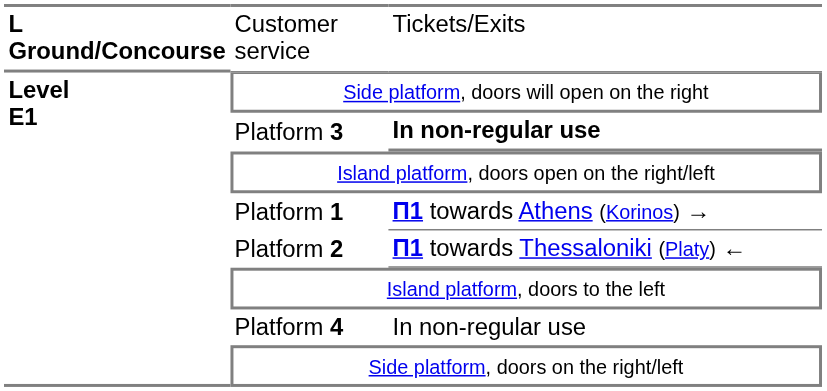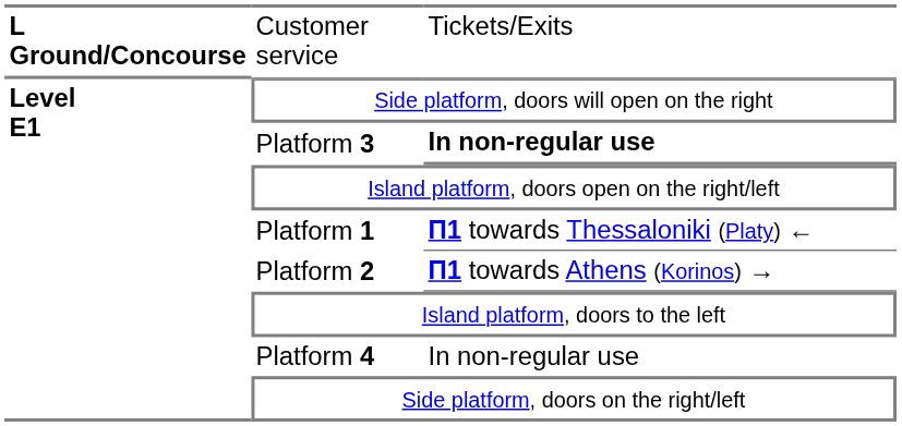Platform 1 | column 3: Π1 towards Athens (Korinos) → -> Π1 towards Thessaloniki (Platy) ←
Platform 2 | column 3: Π1 towards Thessaloniki (Platy) ← -> Π1 towards Athens (Korinos) →
